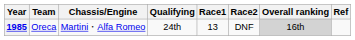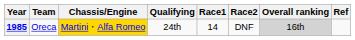1985 | Chassis/Engine: no background -> gold background
1985 | Race1: 13 -> 14
